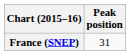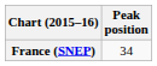France (SNEP) | Peak position: 31 -> 34
